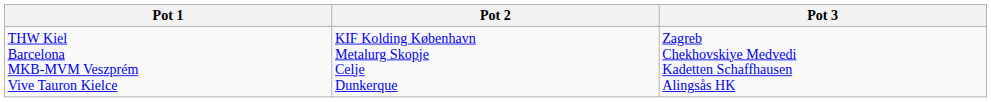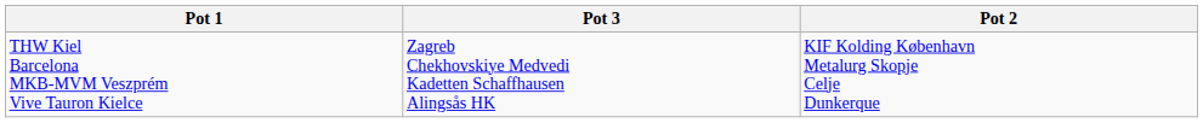columns swapped: Pot 2 <-> Pot 3
